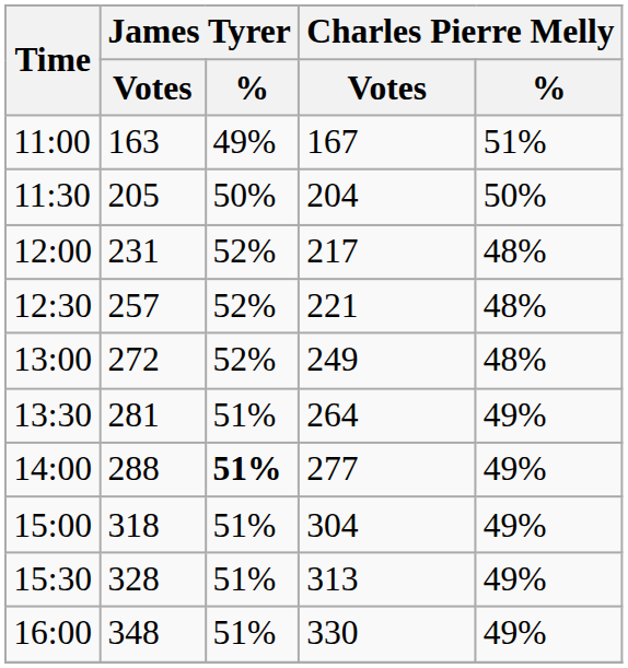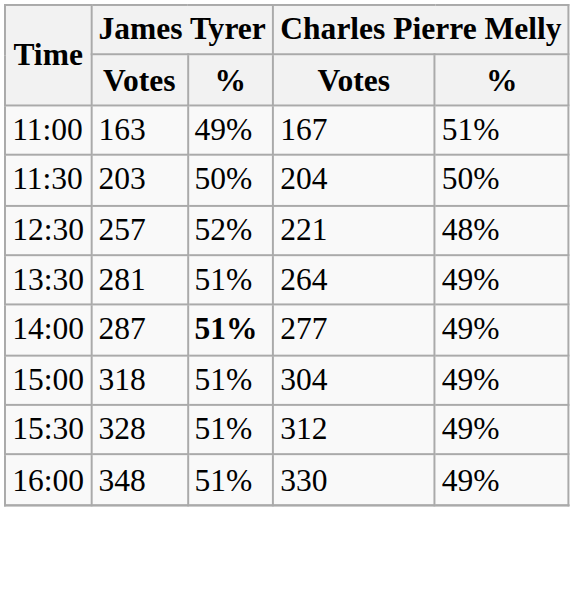11:30 | James Tyrer / Votes: 205 -> 203
- row: 12:00 | 231 | 52% | 217 | 48%
- row: 13:00 | 272 | 52% | 249 | 48%
14:00 | James Tyrer / Votes: 288 -> 287
15:30 | Charles Pierre Melly / Votes: 313 -> 312
